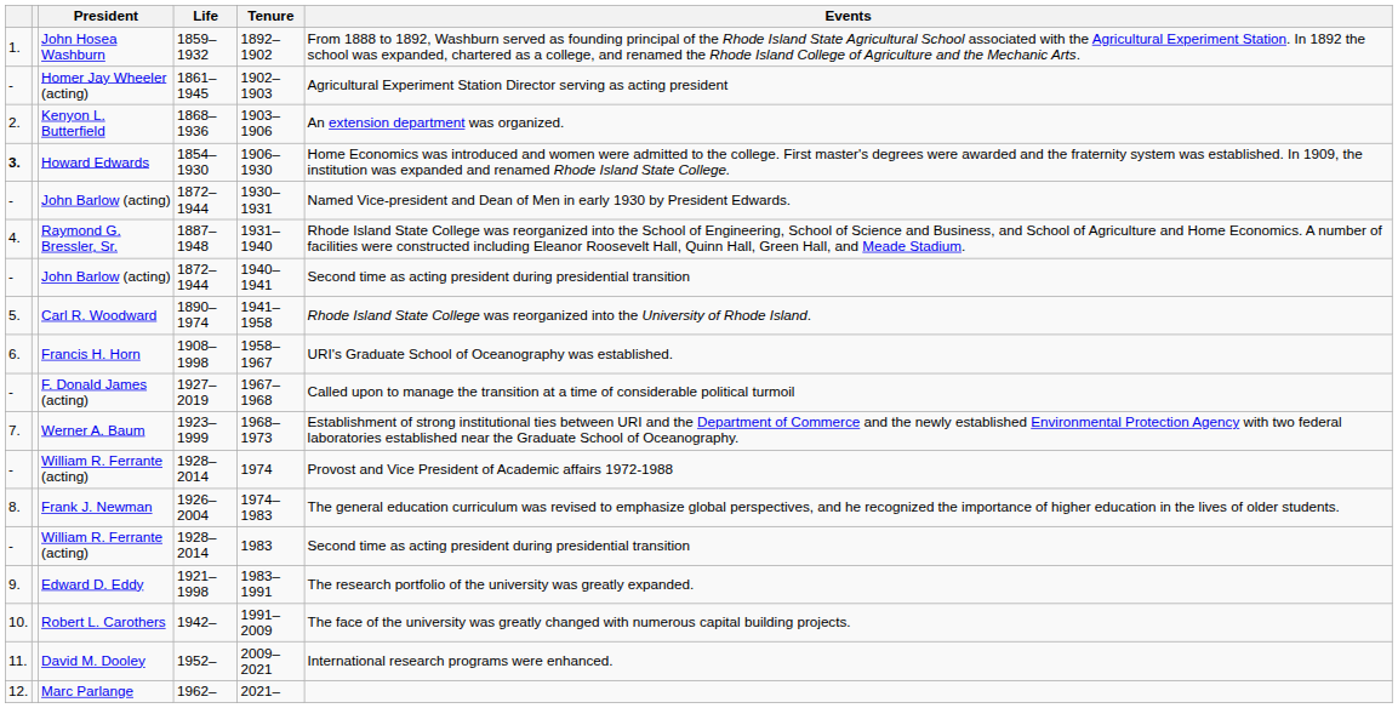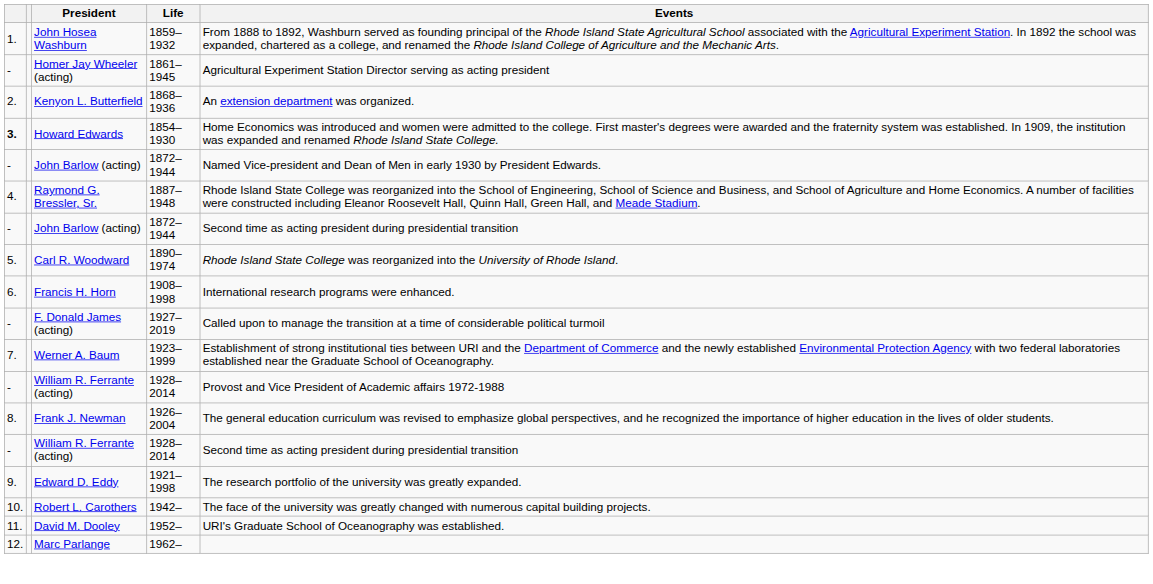- column: Tenure | 1892–1902 | 1902–1903 | 1903–1906 | 1906–1930 | 1930–1931 | 1931–1940 | 1940–1941 | 1941–1958 | 1958–1967 | 1967–1968 | 1968–1973 | 1974 | 1974–1983 | 1983 | 1983–1991 | 1991–2009 | 2009–2021 | 2021–
Francis H. Horn | Events: URI's Graduate School of Oceanography was established. -> International research programs were enhanced.
David M. Dooley | Events: International research programs were enhanced. -> URI's Graduate School of Oceanography was established.
